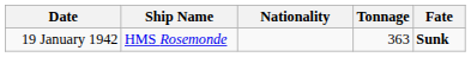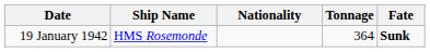19 January 1942 | Tonnage: 363 -> 364
